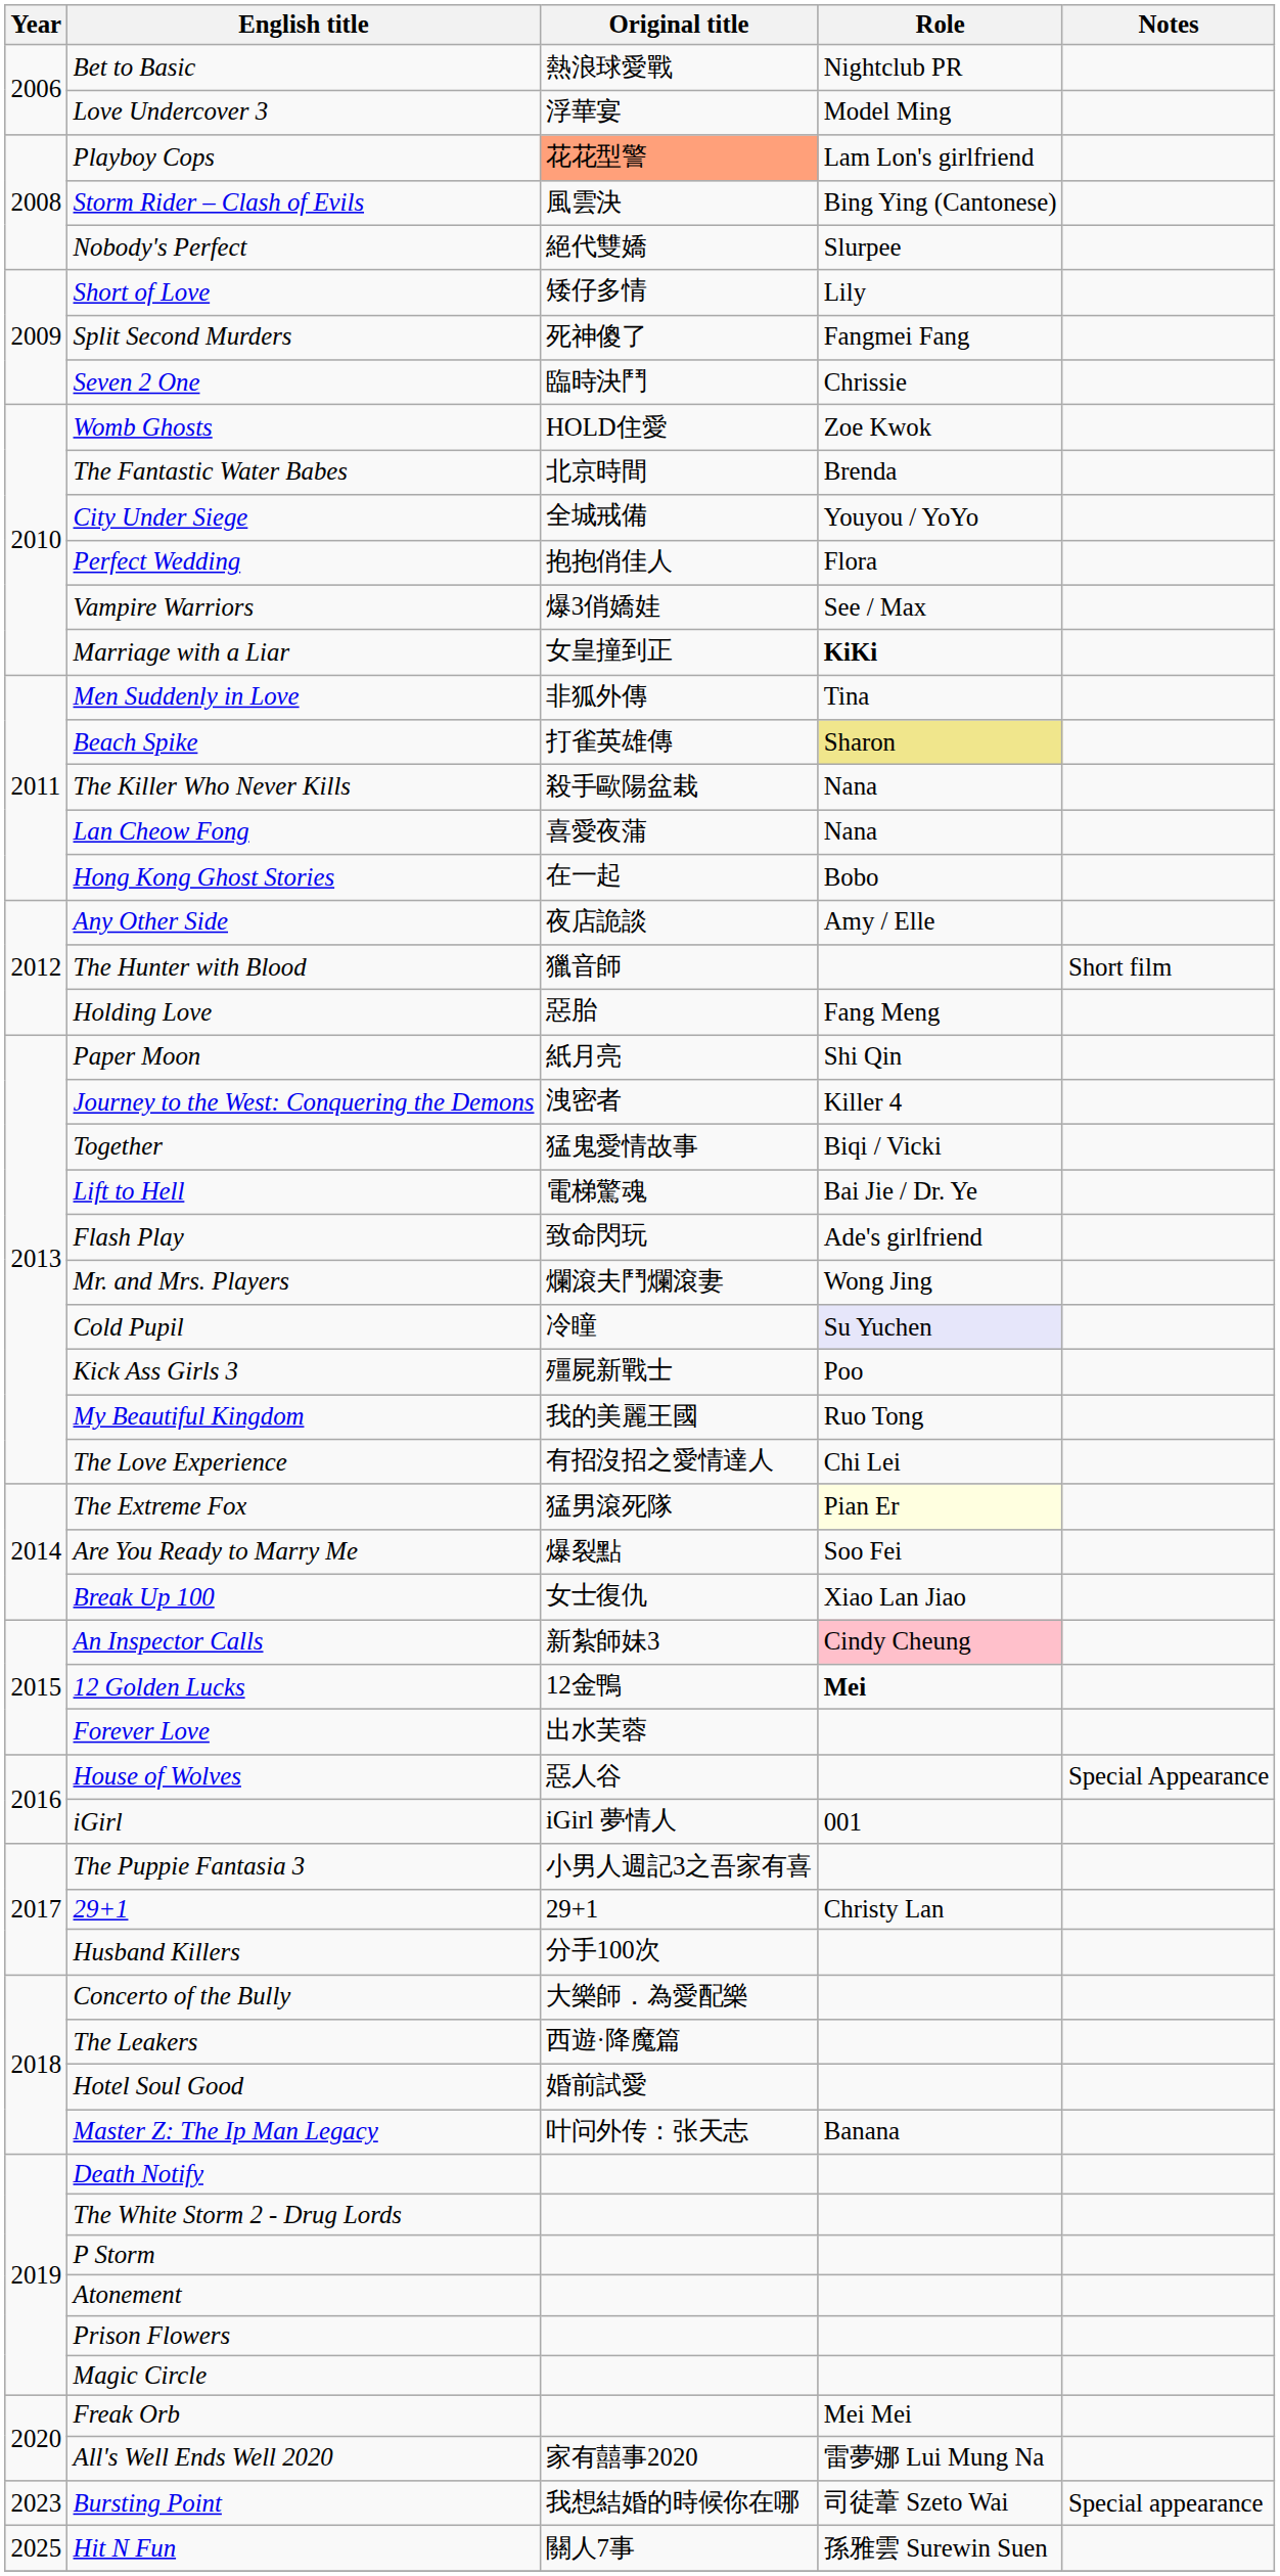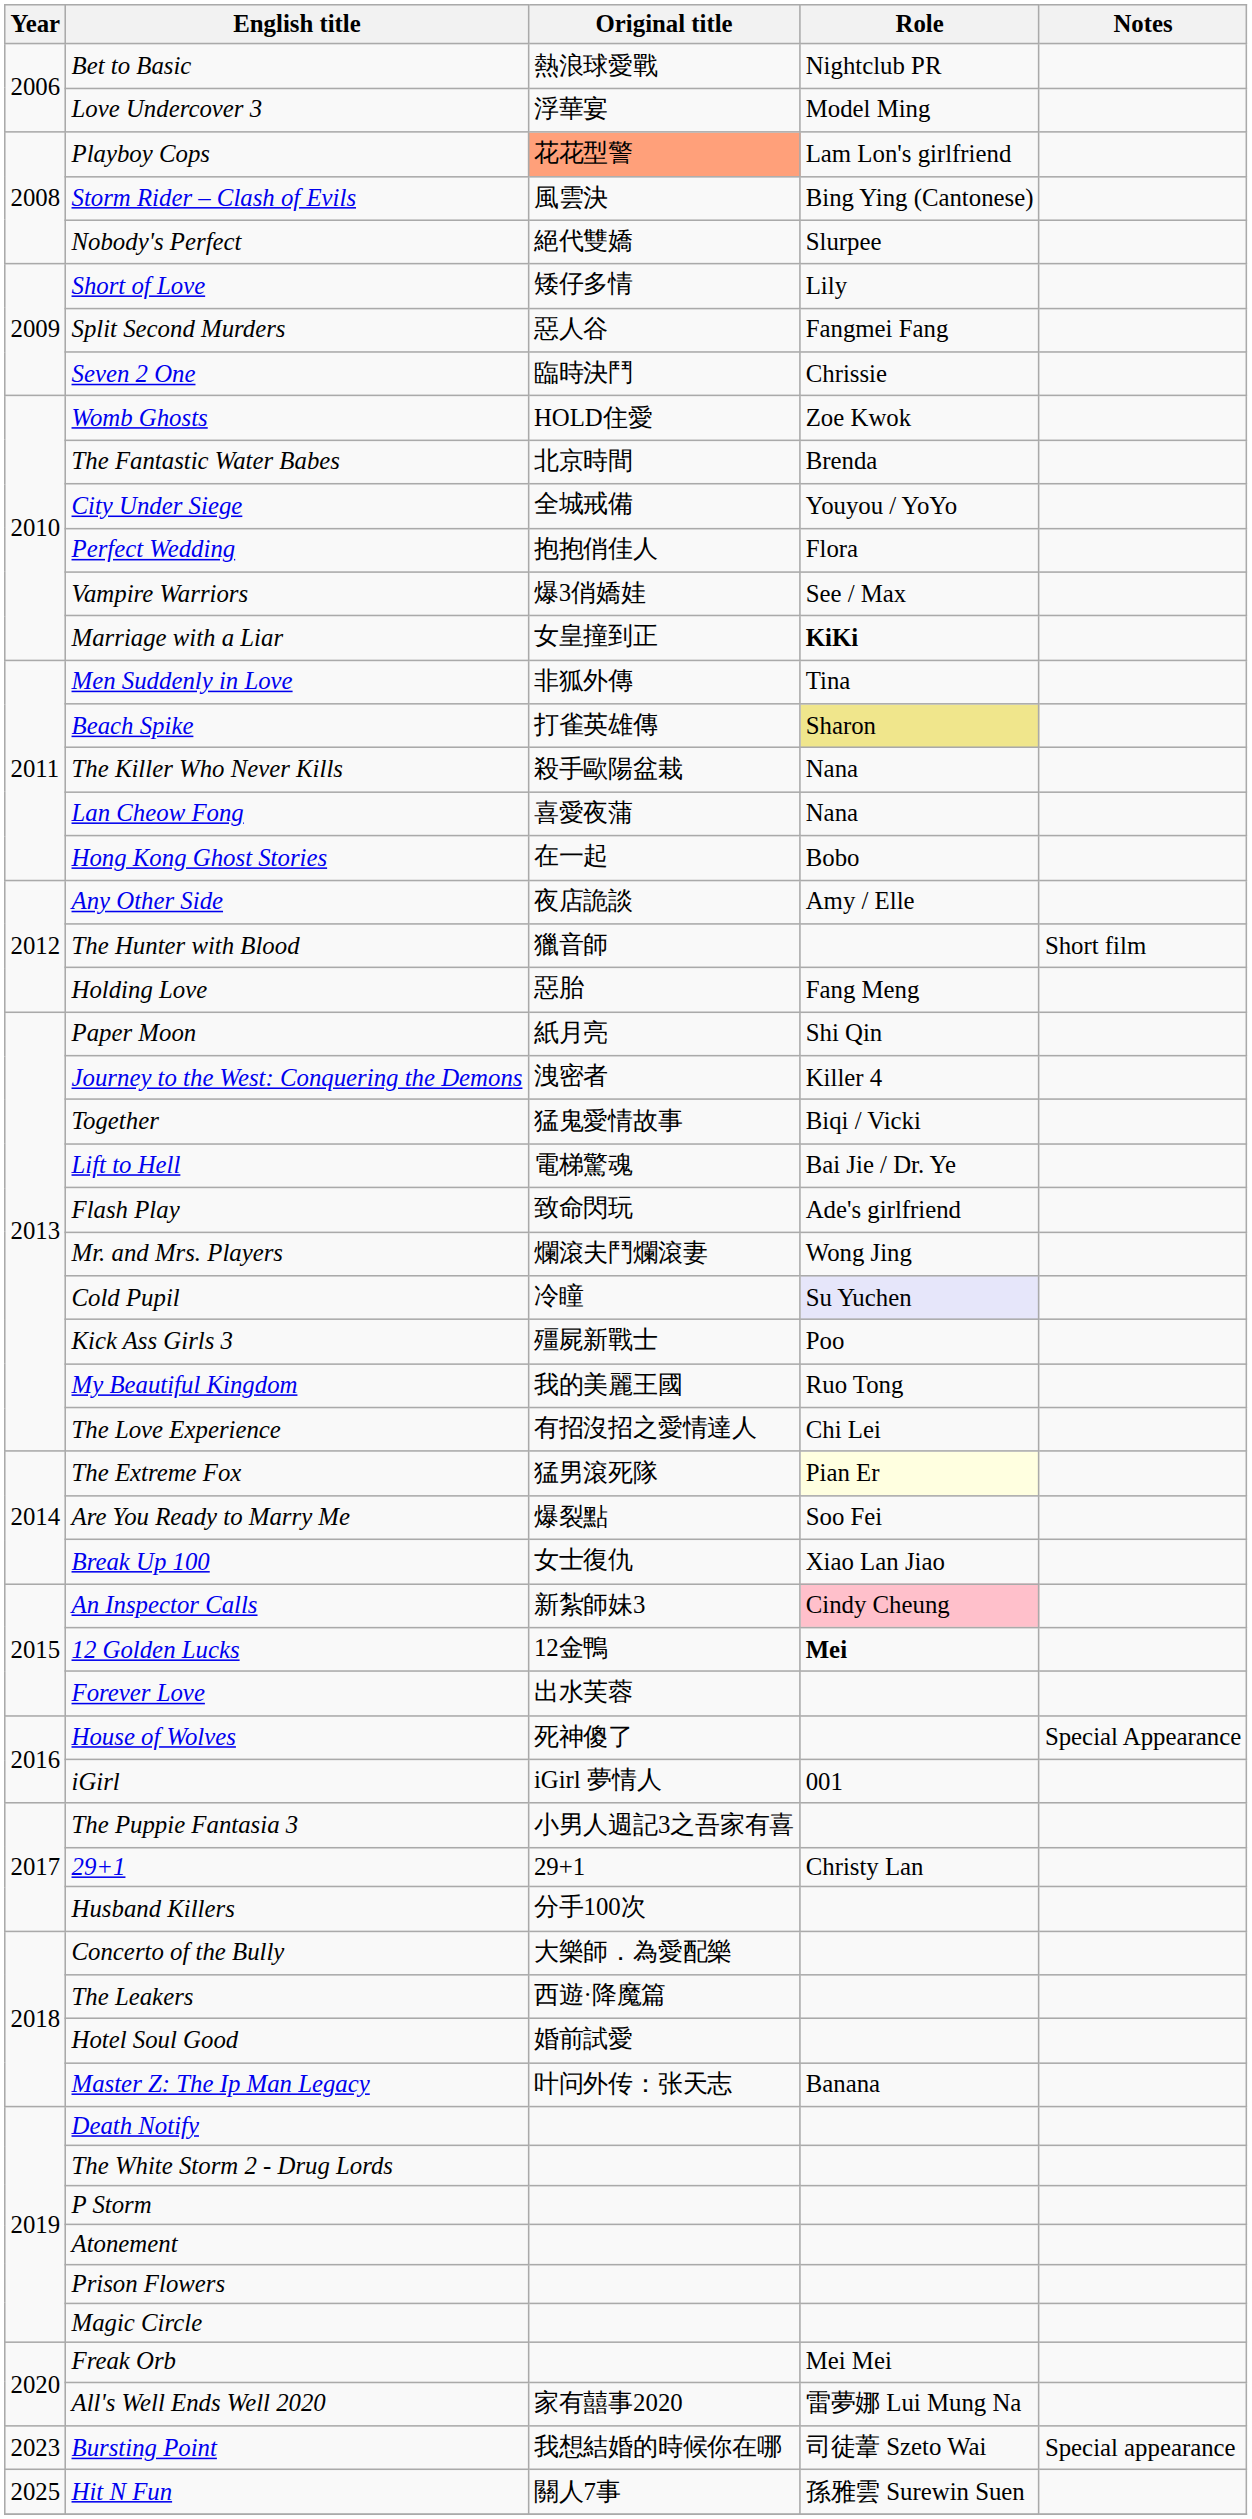Split Second Murders | Original title: 死神傻了 -> 惡人谷
House of Wolves | Original title: 惡人谷 -> 死神傻了
